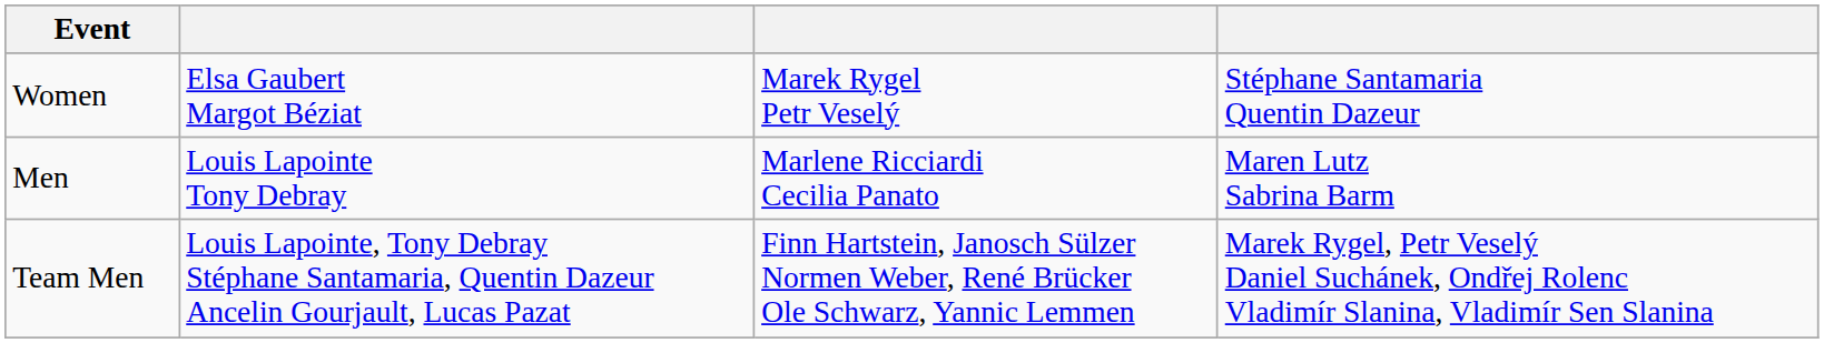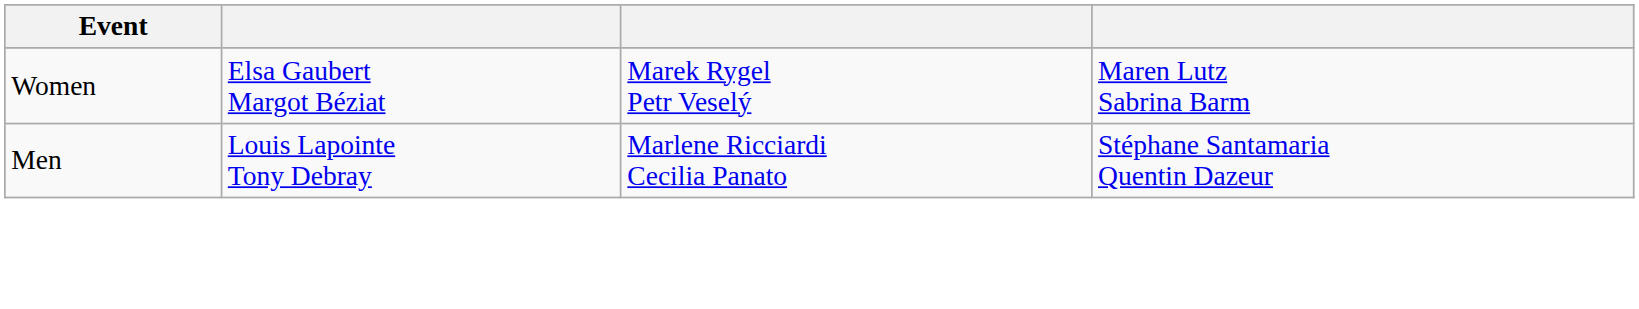Women | column 4: Stéphane Santamaria Quentin Dazeur -> Maren Lutz Sabrina Barm
Men | column 4: Maren Lutz Sabrina Barm -> Stéphane Santamaria Quentin Dazeur
- row: Team Men | Louis Lapointe, Tony Debray Stéphane Santamaria, Quentin Dazeur Ancelin Gourjault, Lucas Pazat | Finn Hartstein, Janosch Sülzer Normen Weber, René Brücker Ole Schwarz, Yannic Lemmen | Marek Rygel, Petr Veselý Daniel Suchánek, Ondřej Rolenc Vladimír Slanina, Vladimír Sen Slanina
